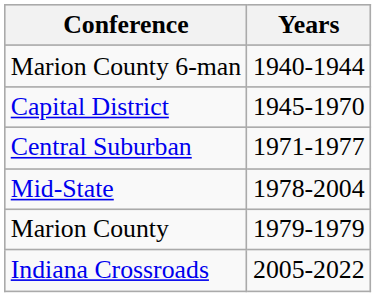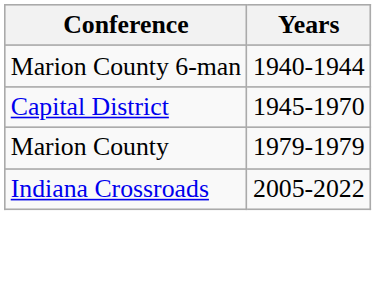- row: Central Suburban | 1971-1977
- row: Mid-State | 1978-2004
